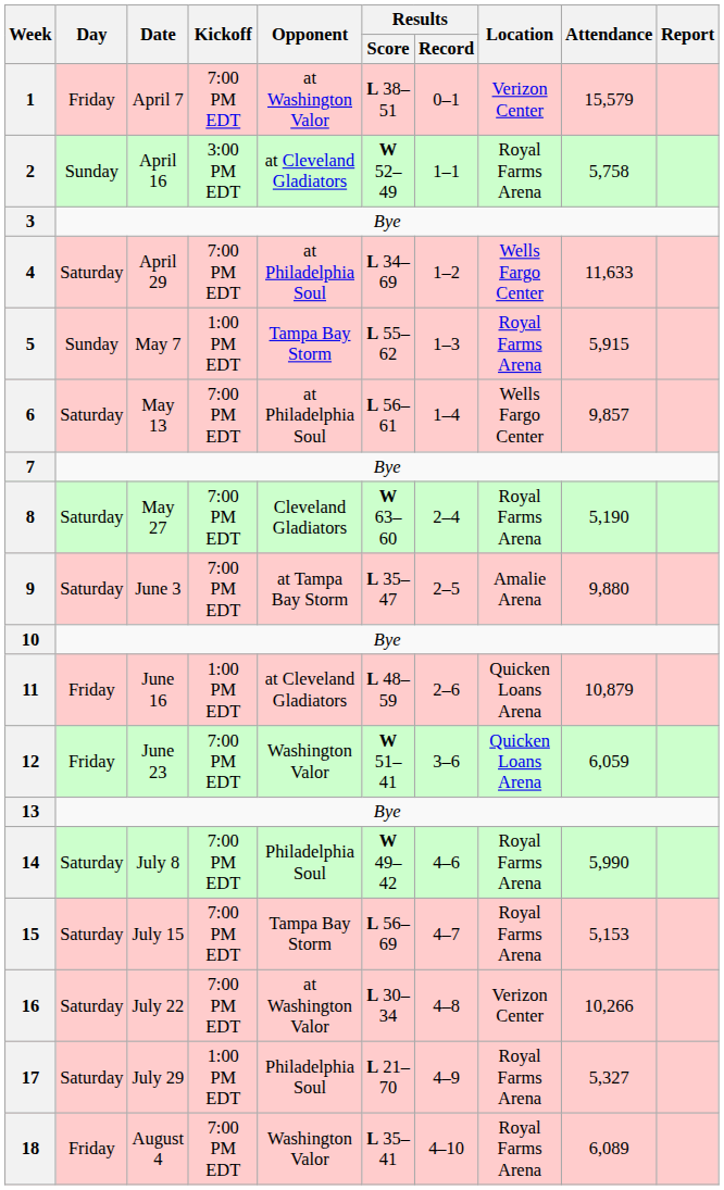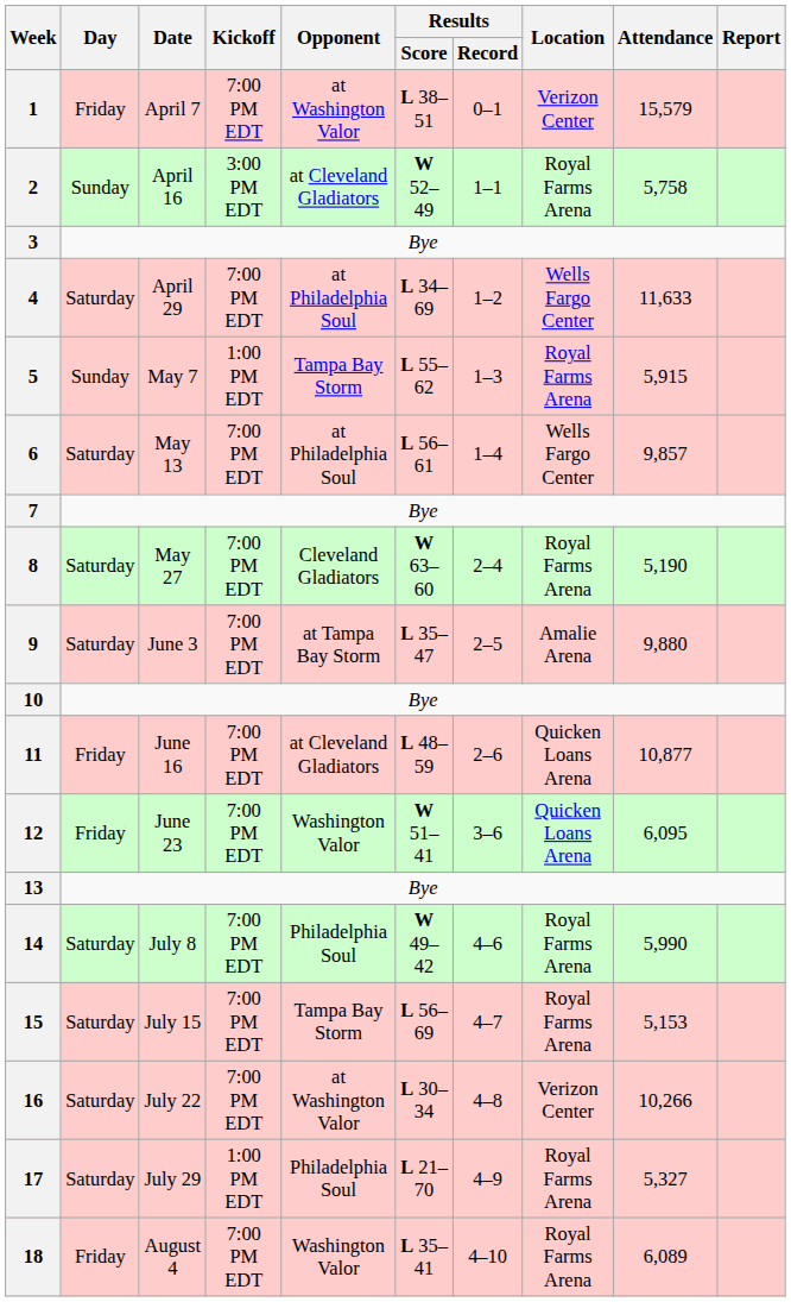11 | Kickoff: 1:00 PM EDT -> 7:00 PM EDT
11 | Attendance: 10,879 -> 10,877
12 | Attendance: 6,059 -> 6,095
